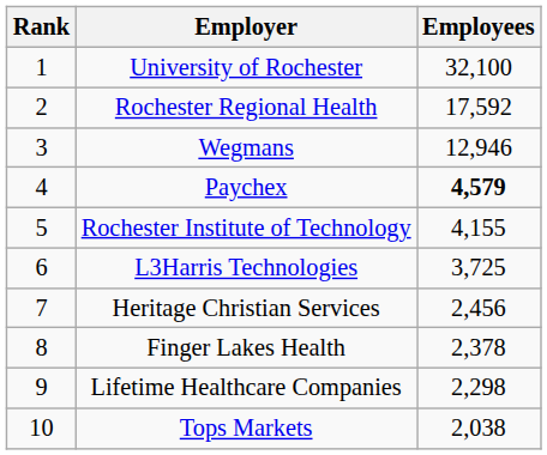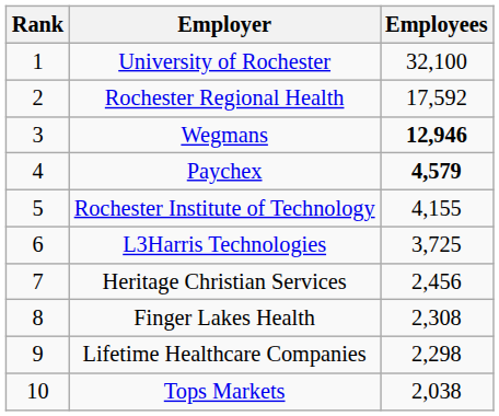Wegmans | Employees: normal -> bold
Finger Lakes Health | Employees: 2,378 -> 2,308
